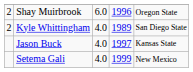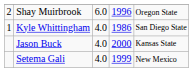Kyle Whittingham | column 1: 2 -> 1
Kyle Whittingham | column 4: 1989 -> 1986
Jason Buck | column 4: 1997 -> 2000
